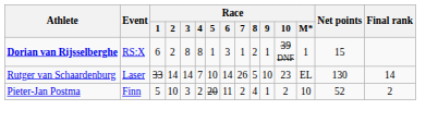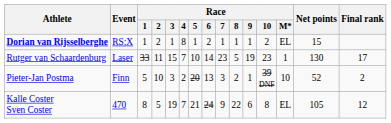Dorian van Rijsselberghe | Race / 1: 6 -> 1
Dorian van Rijsselberghe | Race / 3: 8 -> 1
Dorian van Rijsselberghe | Race / 6: 3 -> 2
Dorian van Rijsselberghe | Race / 8: 2 -> 1
Dorian van Rijsselberghe | Race / 10: 39 DNF -> 2
Dorian van Rijsselberghe | Race / M*: 1 -> EL
Rutger van Schaardenburg | Race / 2: 14 -> 11
Rutger van Schaardenburg | Race / 3: 14 -> 15
Rutger van Schaardenburg | Race / 7: 26 -> 23
Rutger van Schaardenburg | Race / 9: 10 -> 19
Rutger van Schaardenburg | Race / M*: EL -> 1
Rutger van Schaardenburg | Final rank: 14 -> 17
Pieter-Jan Postma | Race / 6: 11 -> 13
Pieter-Jan Postma | Race / 7: 2 -> 3
Pieter-Jan Postma | Race / 8: 4 -> 2
Pieter-Jan Postma | Race / 10: 2 -> 39 DNF
+ row: Kalle Coster Sven Coster | 470 | 8 | 5 | 19 | 7 | 21 | 24 | 9 | 22 | 6 | 8 | EL | 105 | 12
